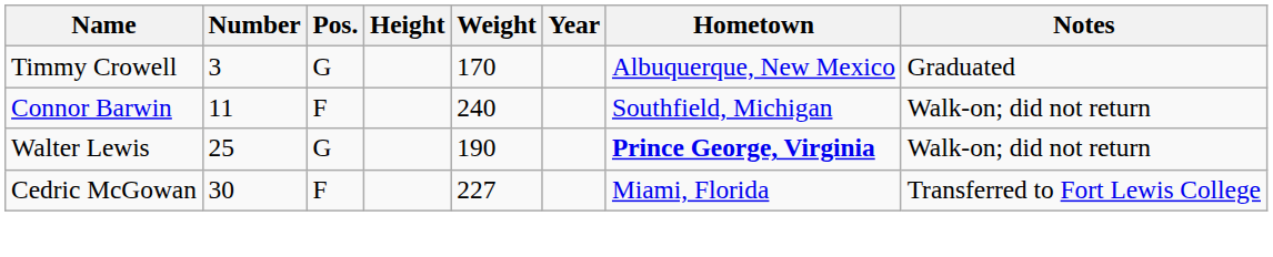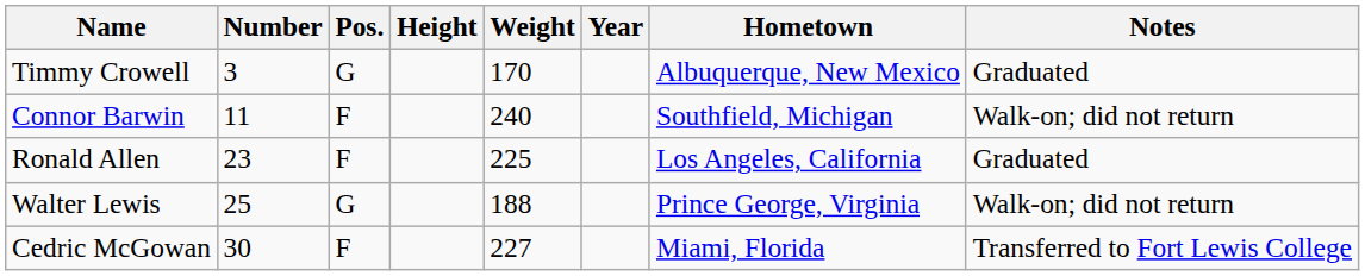+ row: Ronald Allen | 23 | F | 225 | Los Angeles, California | Graduated
Walter Lewis | Weight: 190 -> 188
Walter Lewis | Hometown: bold -> normal
